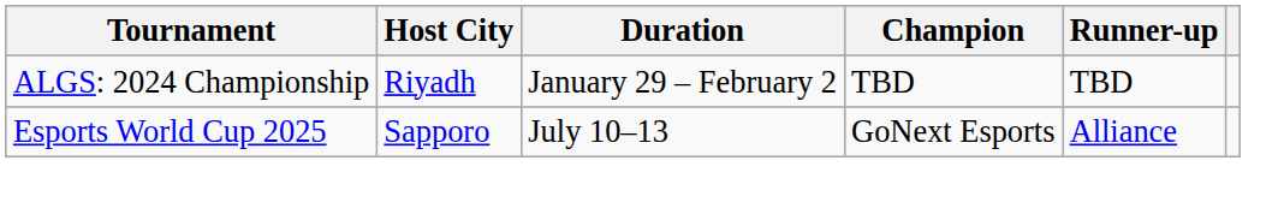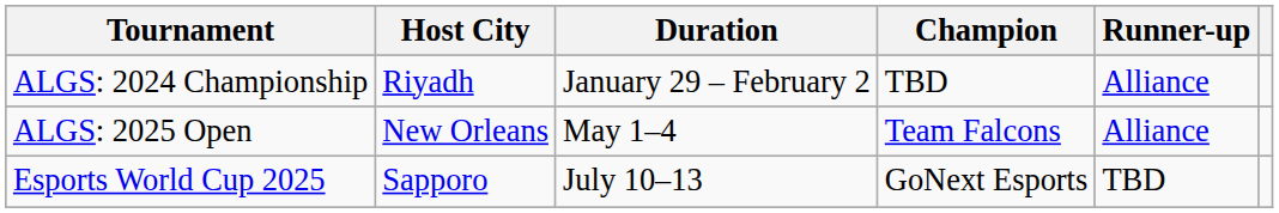ALGS: 2024 Championship | Runner-up: TBD -> Alliance
+ row: ALGS: 2025 Open | New Orleans | May 1–4 | Team Falcons | Alliance
Esports World Cup 2025 | Runner-up: Alliance -> TBD
